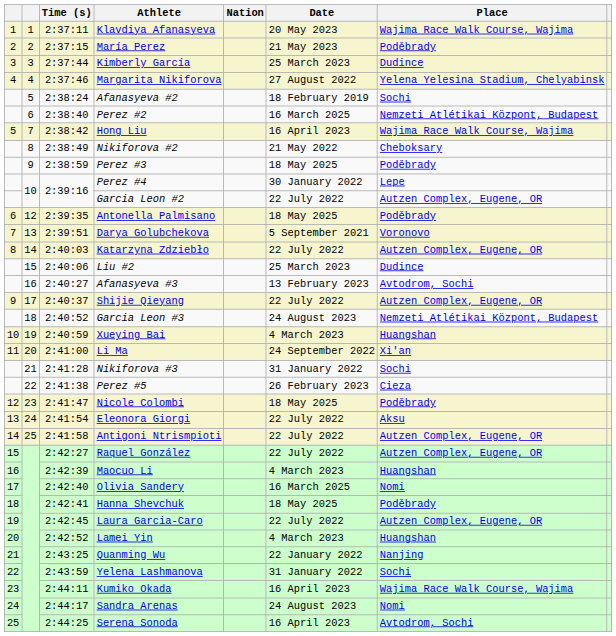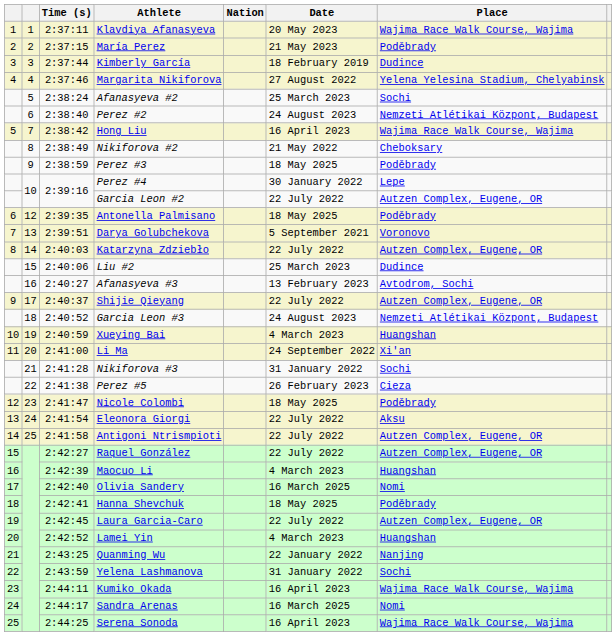Kimberly García | Date: 25 March 2023 -> 18 February 2019
Afanasyeva #2 | Date: 18 February 2019 -> 25 March 2023
Perez #2 | Date: 16 March 2025 -> 24 August 2023
Sandra Arenas | Date: 24 August 2023 -> 16 March 2025
Serena Sonoda | Place: Avtodrom, Sochi -> Wajima Race Walk Course, Wajima
